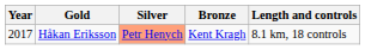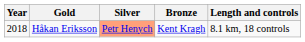Håkan Eriksson | Year: 2017 -> 2018
